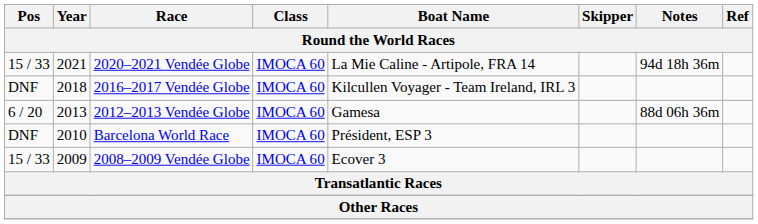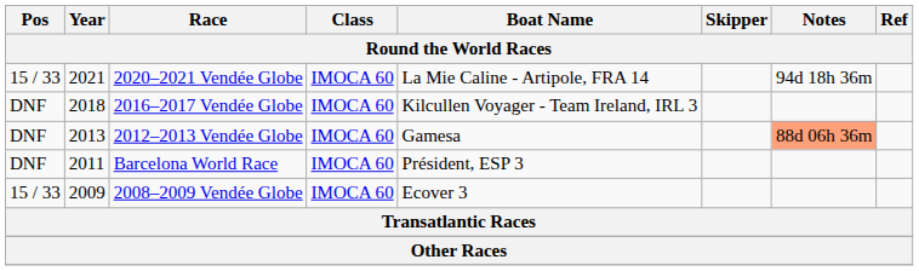2012–2013 Vendée Globe | Pos: 6 / 20 -> DNF
2012–2013 Vendée Globe | Notes: no background -> lightsalmon background
Barcelona World Race | Year: 2010 -> 2011
